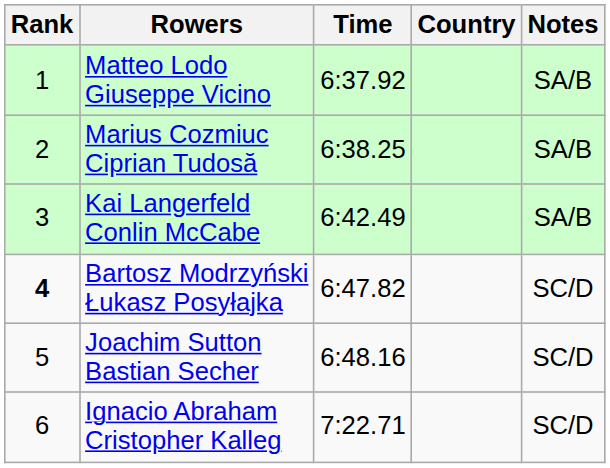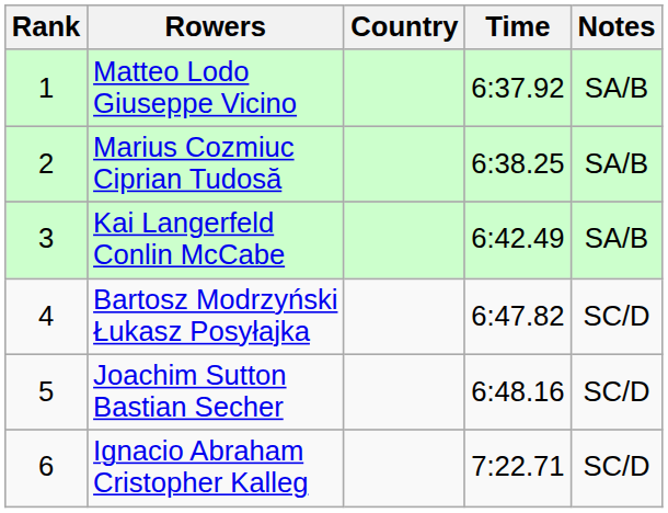columns swapped: Country <-> Time
Bartosz Modrzyński Łukasz Posyłajka | Rank: bold -> normal
